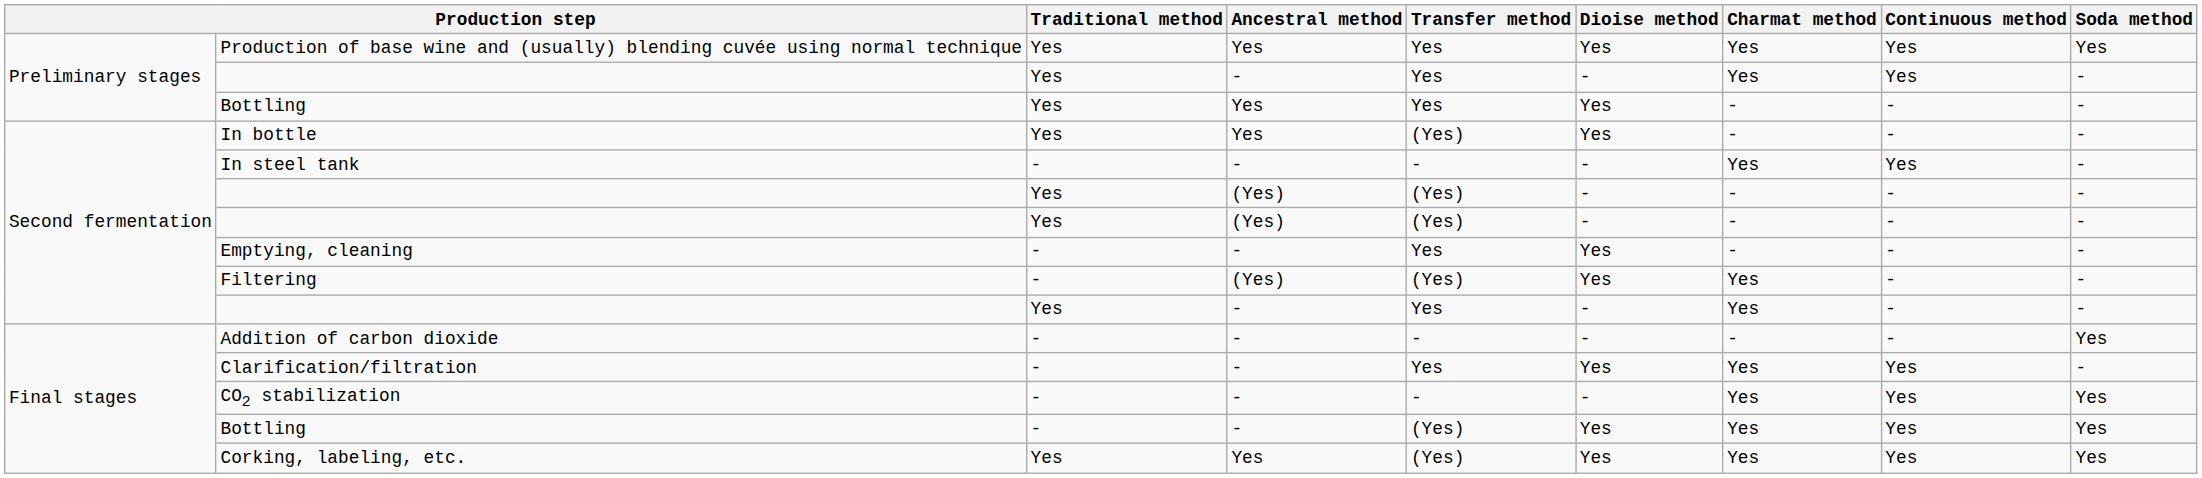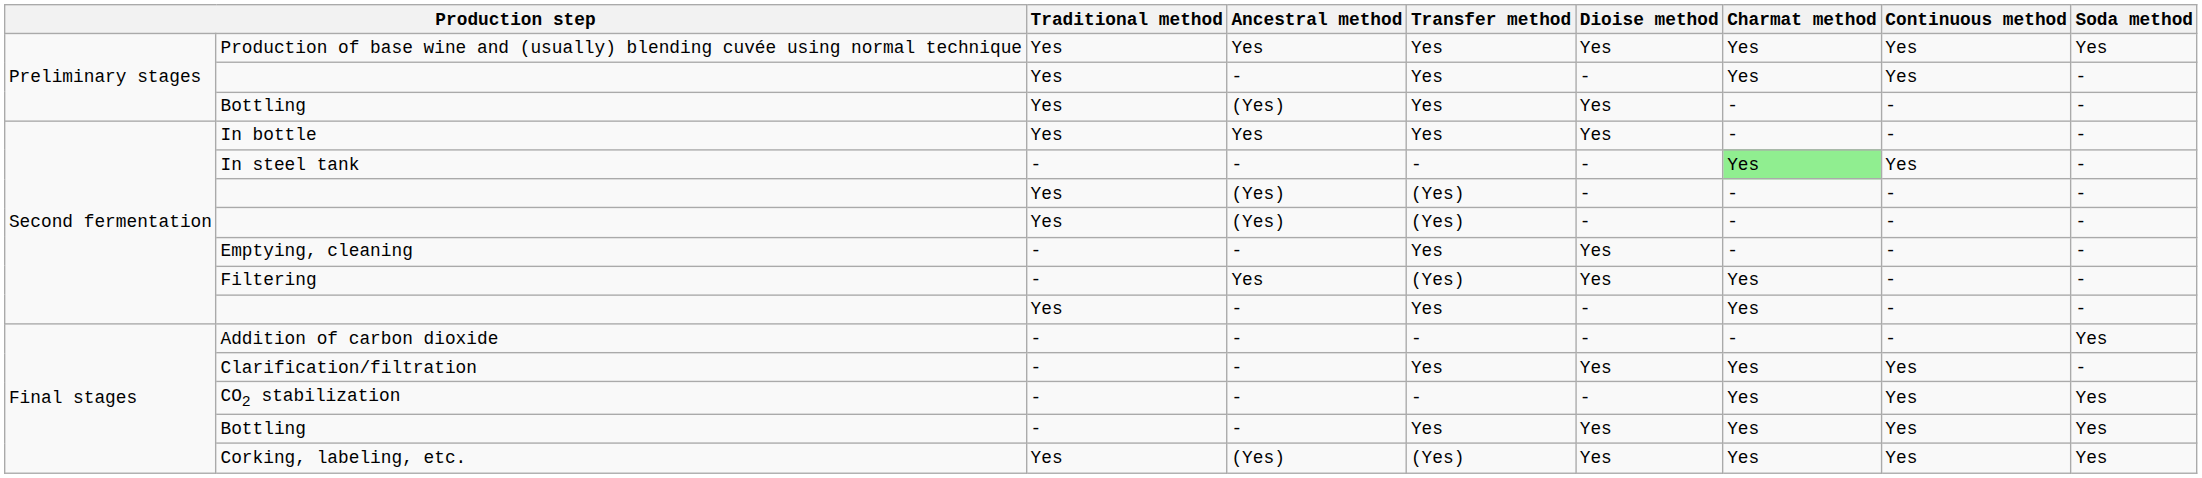Preliminary stages / Bottling | Ancestral method: Yes -> (Yes)
In bottle | Transfer method: (Yes) -> Yes
In steel tank | Charmat method: no background -> lightgreen background
Filtering | Ancestral method: (Yes) -> Yes
Final stages / Bottling | Transfer method: (Yes) -> Yes
Corking, labeling, etc. | Ancestral method: Yes -> (Yes)
